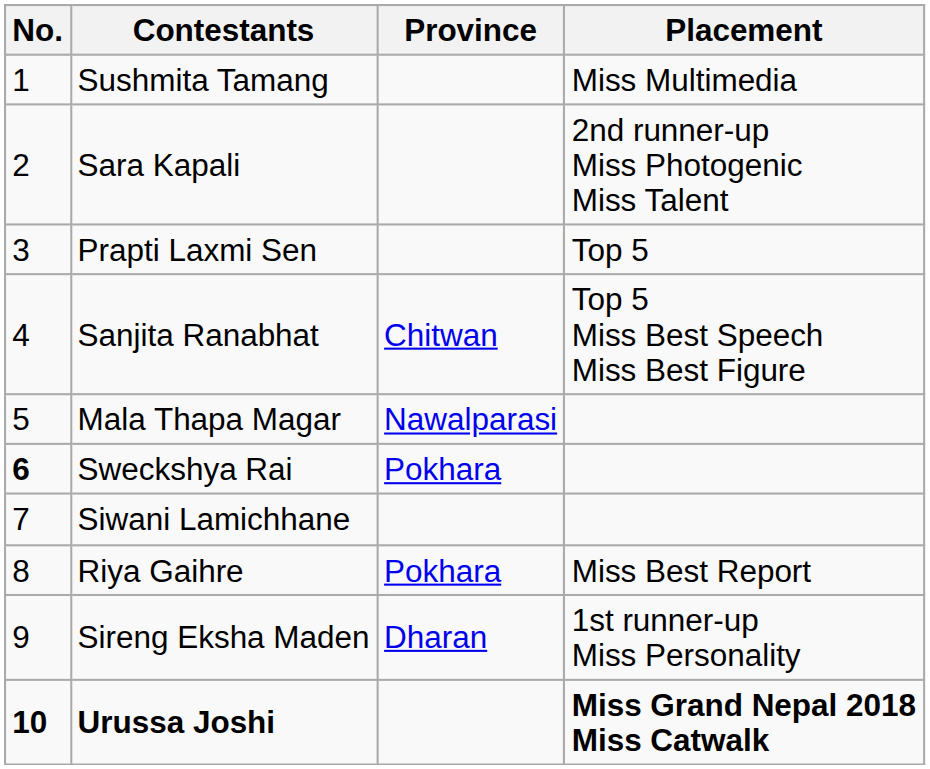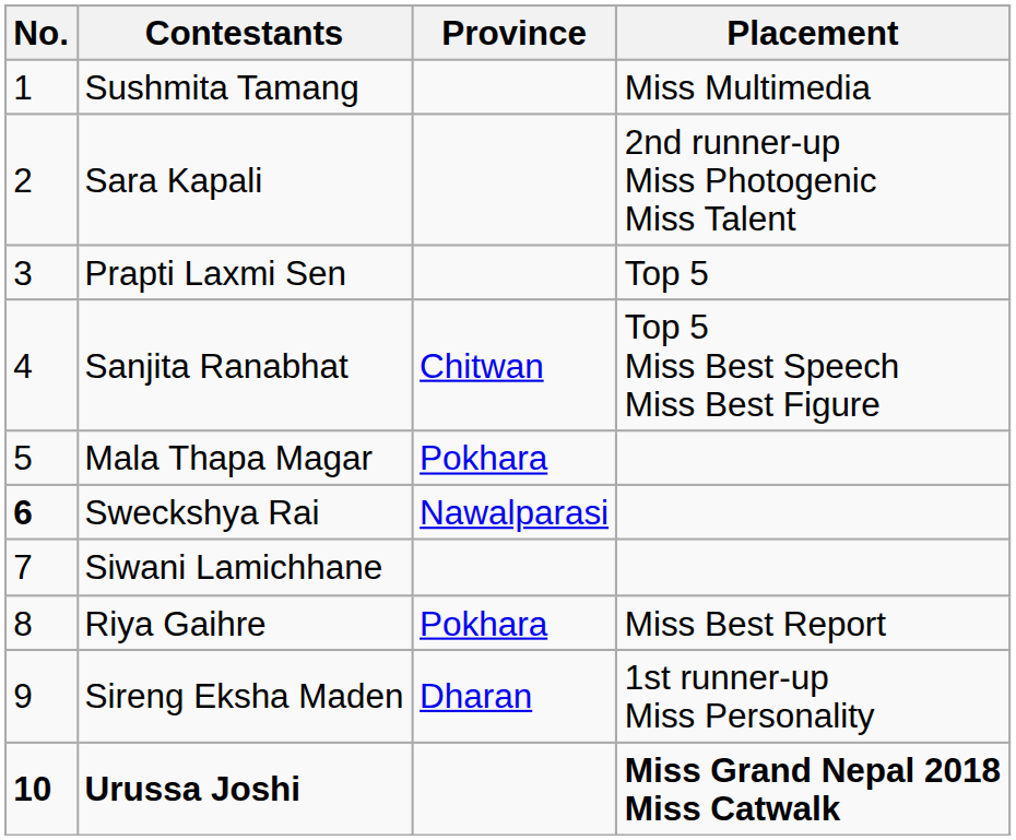Mala Thapa Magar | Province: Nawalparasi -> Pokhara
Sweckshya Rai | Province: Pokhara -> Nawalparasi
